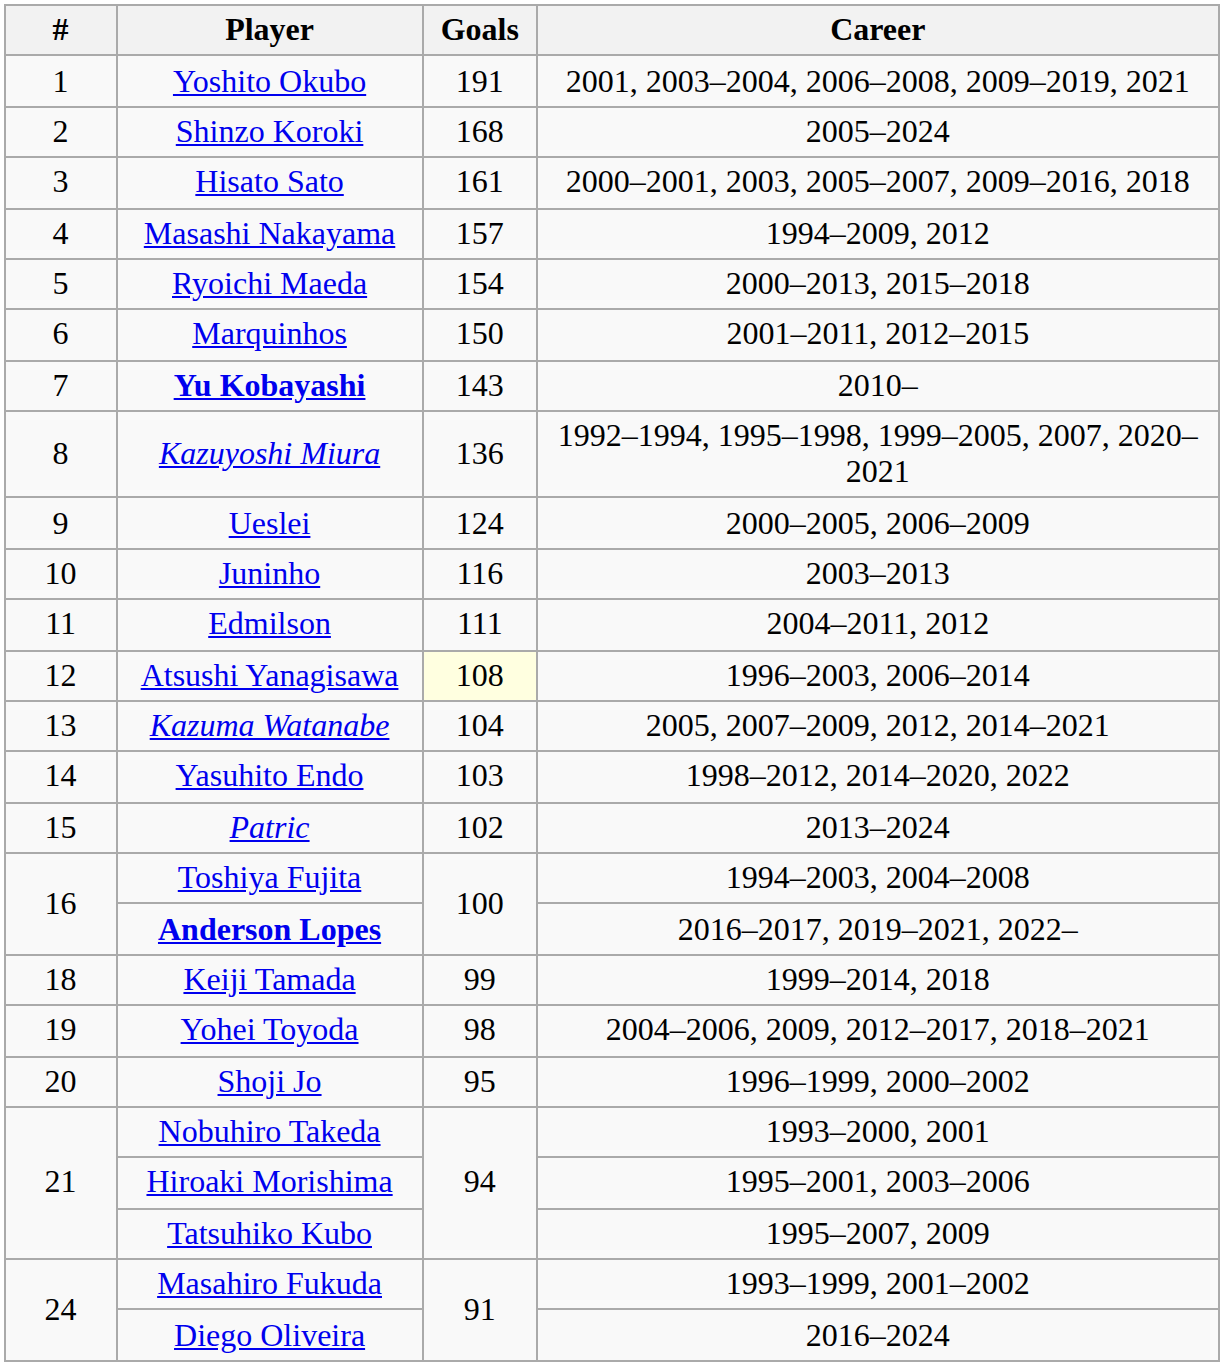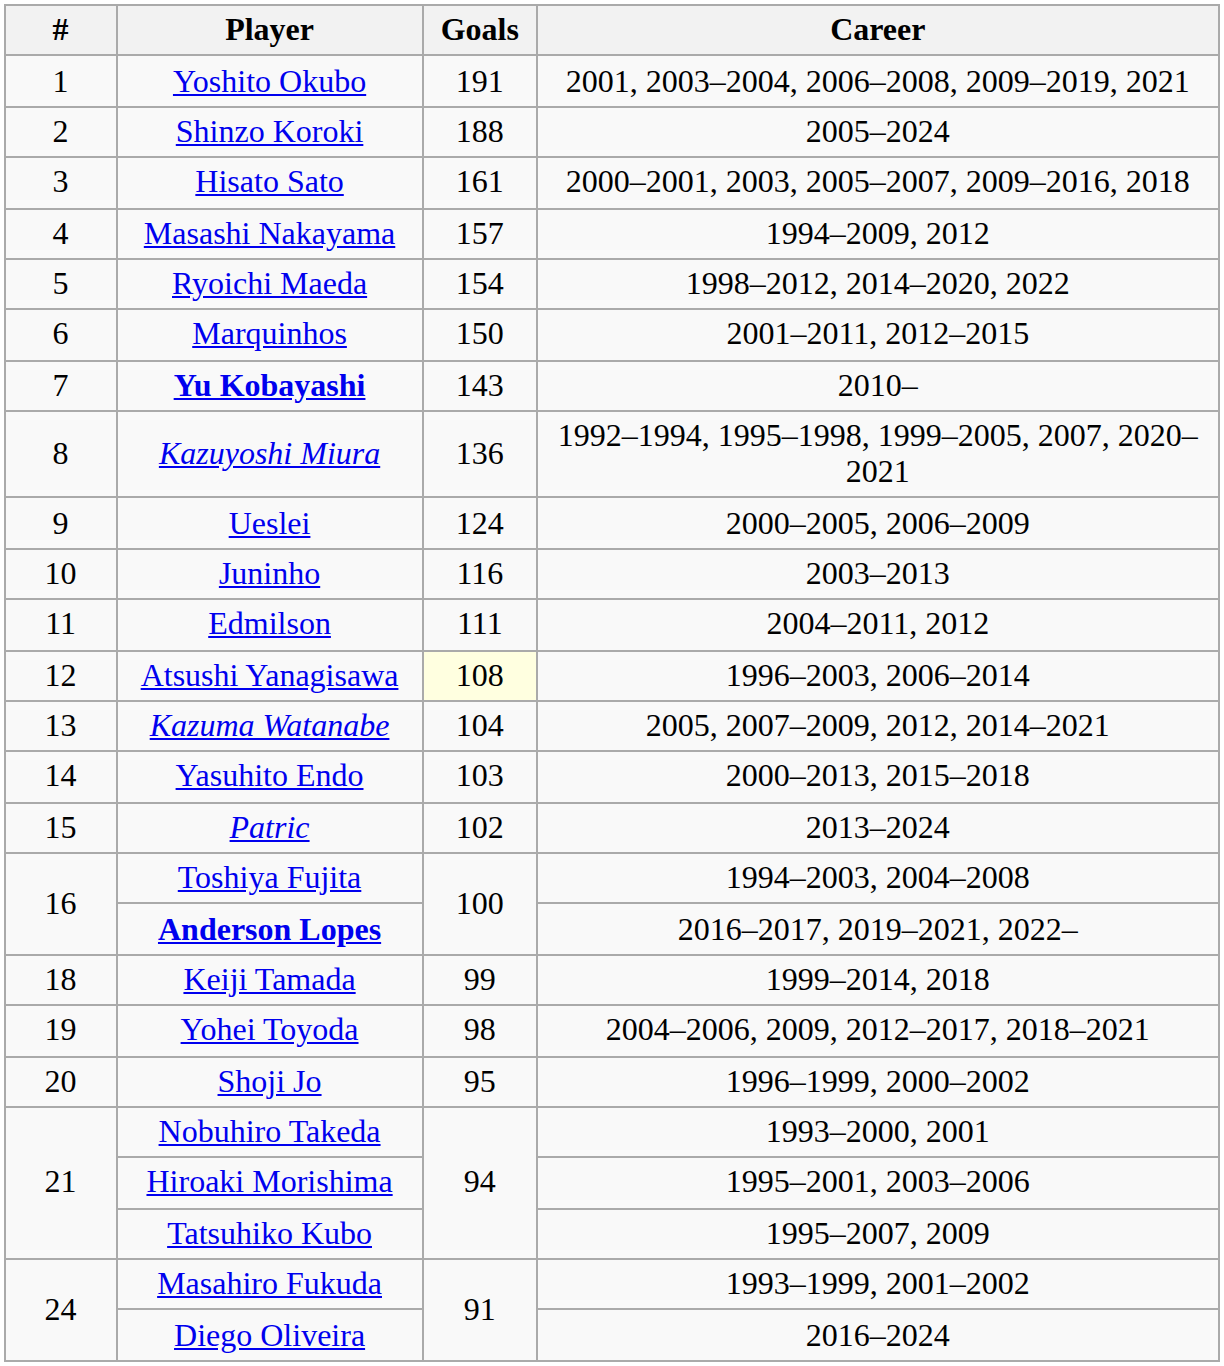Shinzo Koroki | Goals: 168 -> 188
Ryoichi Maeda | Career: 2000–2013, 2015–2018 -> 1998–2012, 2014–2020, 2022
Yasuhito Endo | Career: 1998–2012, 2014–2020, 2022 -> 2000–2013, 2015–2018
